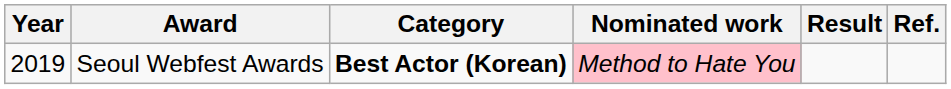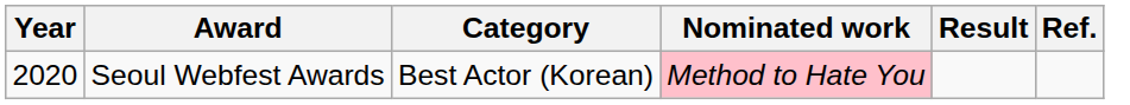Seoul Webfest Awards | Year: 2019 -> 2020
Seoul Webfest Awards | Category: bold -> normal
